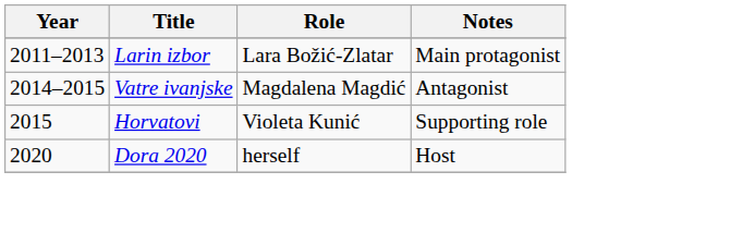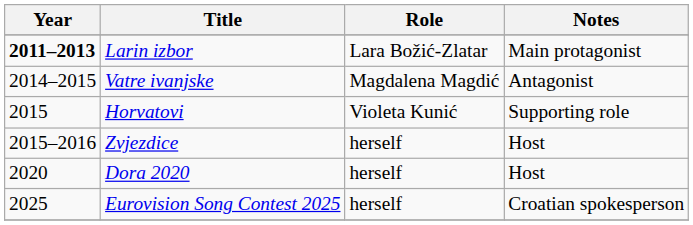Larin izbor | Year: normal -> bold
+ row: 2015–2016 | Zvjezdice | herself | Host
+ row: 2025 | Eurovision Song Contest 2025 | herself | Croatian spokesperson
